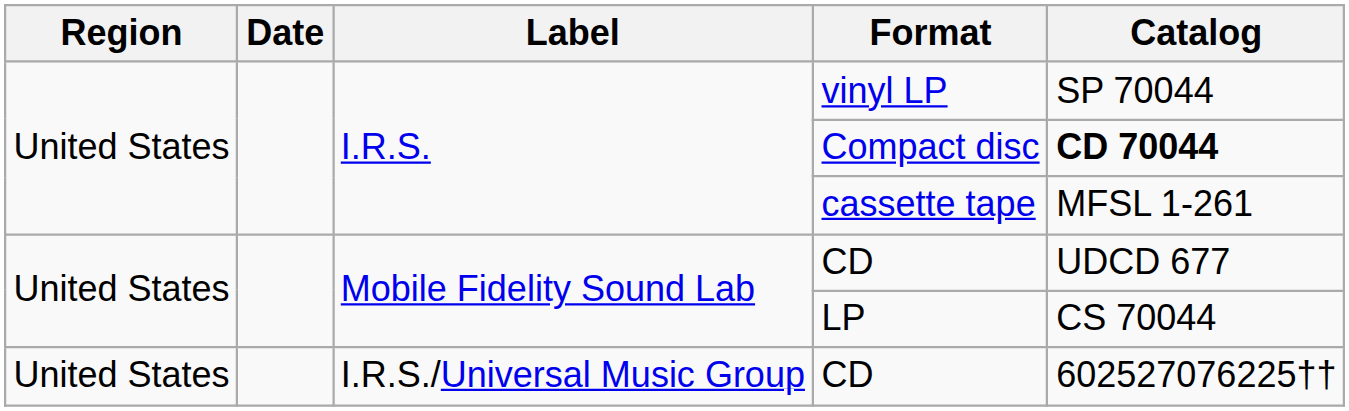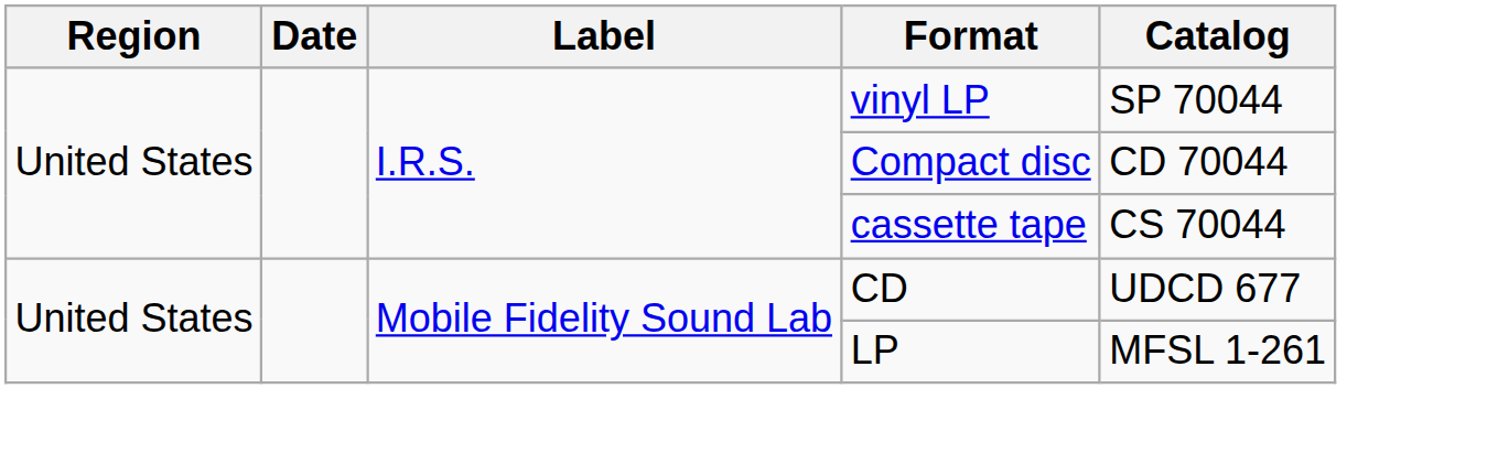Compact disc | Catalog: bold -> normal
cassette tape | Catalog: MFSL 1-261 -> CS 70044
LP | Catalog: CS 70044 -> MFSL 1-261
- row: United States | I.R.S./Universal Music Group | CD | 602527076225††
